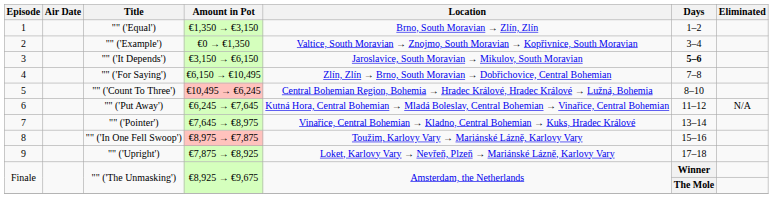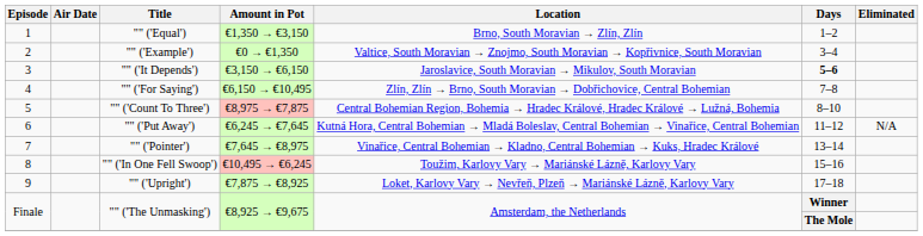"" ('Count To Three') | Amount in Pot: €10,495 → €6,245 -> €8,975 → €7,875
"" ('In One Fell Swoop') | Amount in Pot: €8,975 → €7,875 -> €10,495 → €6,245
